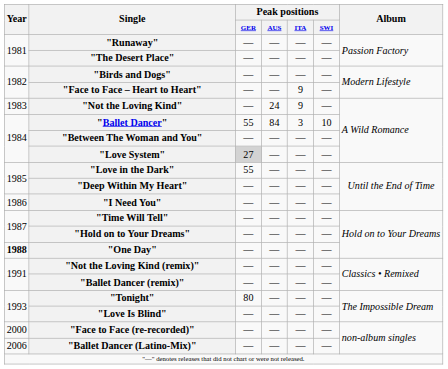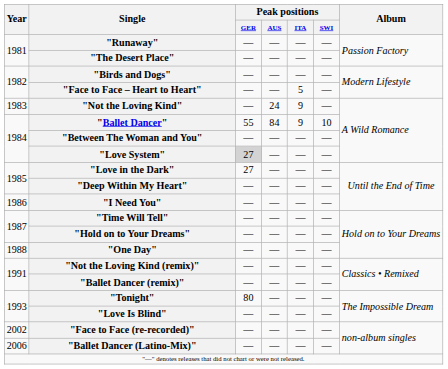"Face to Face – Heart to Heart" | Peak positions / ITA: 9 -> 5
"Ballet Dancer" | Peak positions / ITA: 3 -> 9
"Love in the Dark" | Peak positions / GER: 55 -> 27
"One Day" | Year: bold -> normal
"Face to Face (re-recorded)" | Year: 2000 -> 2002
